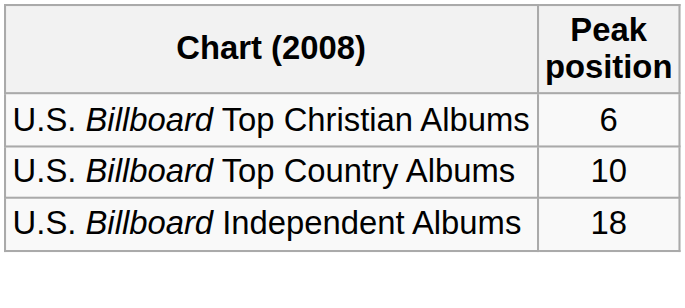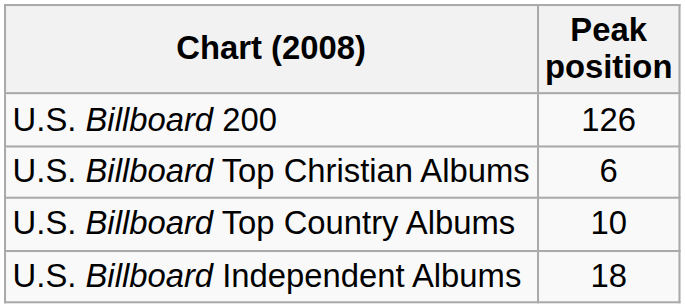+ row: U.S. Billboard 200 | 126
